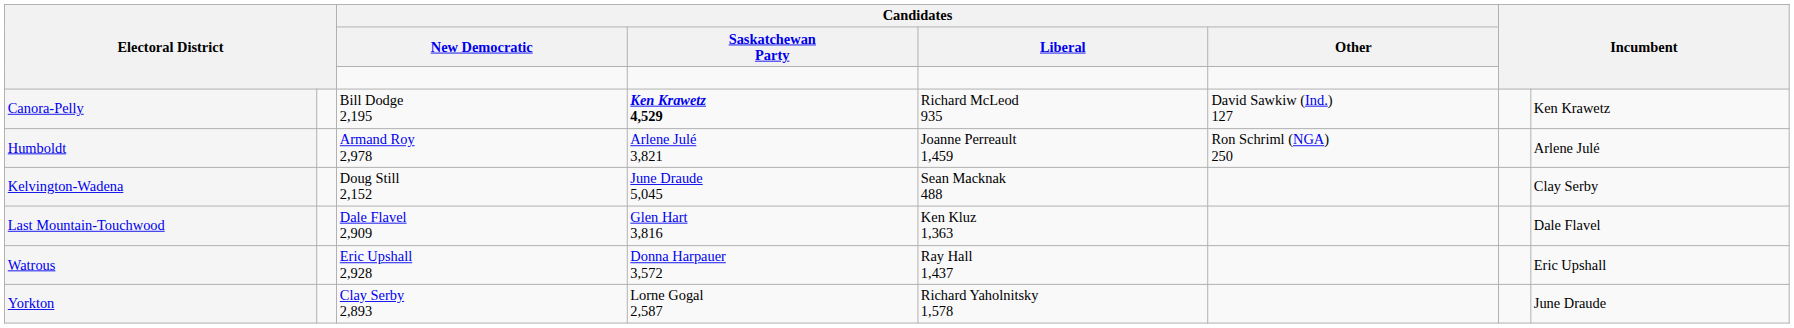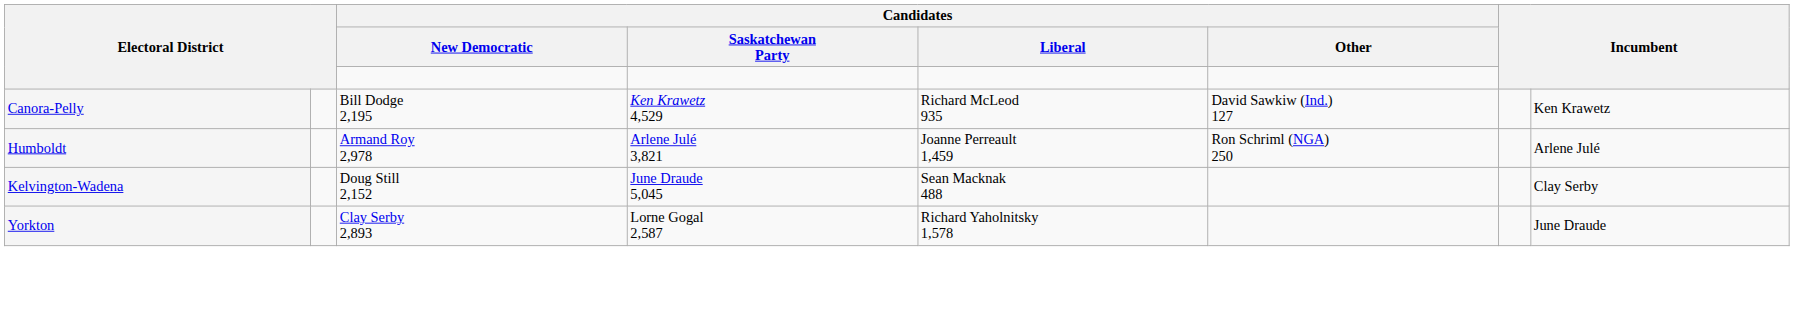Canora-Pelly | Candidates / Saskatchewan Party: bold -> normal
- row: Last Mountain-Touchwood | Dale Flavel 2,909 | Glen Hart 3,816 | Ken Kluz 1,363 | Dale Flavel
- row: Watrous | Eric Upshall 2,928 | Donna Harpauer 3,572 | Ray Hall 1,437 | Eric Upshall
